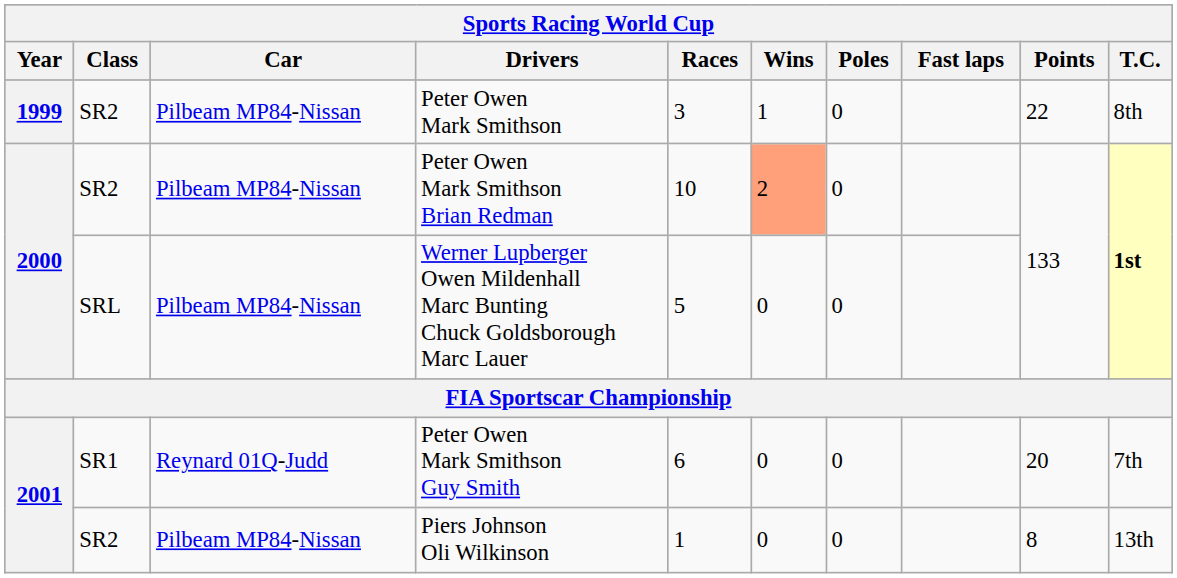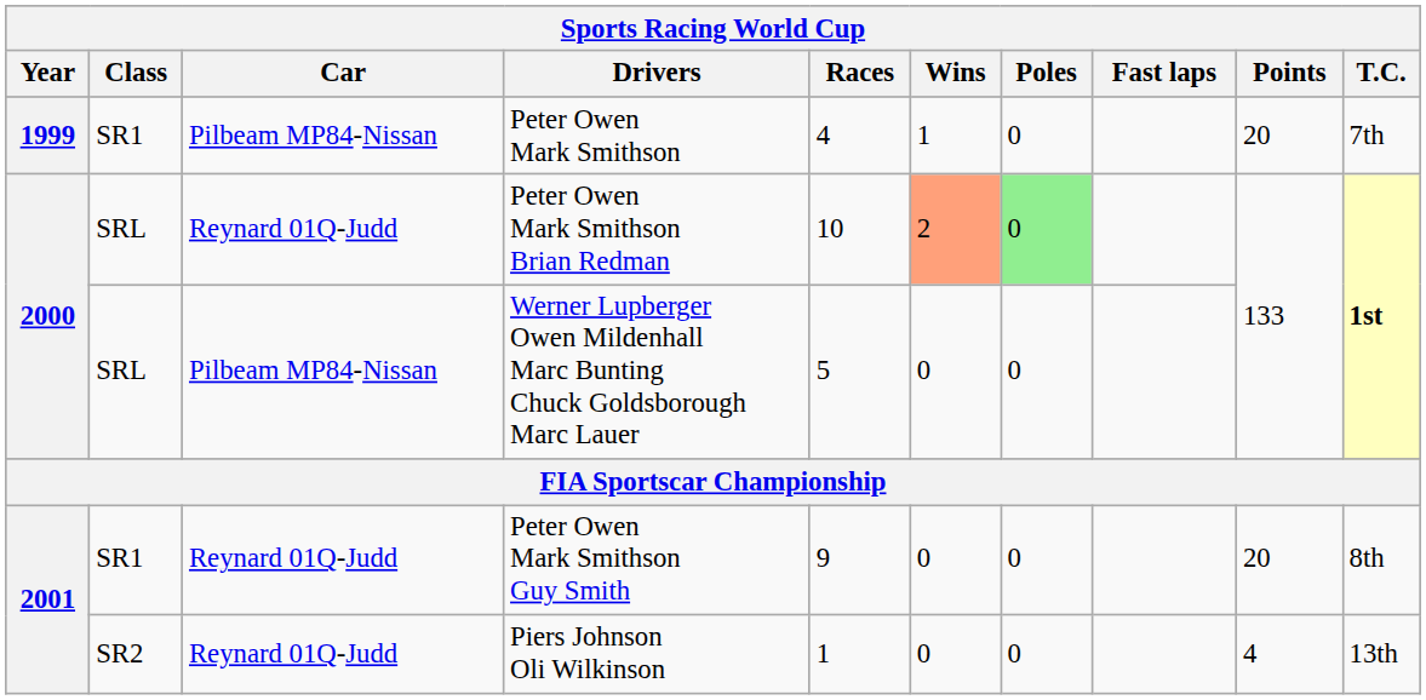Peter Owen Mark Smithson | Class: SR2 -> SR1
Peter Owen Mark Smithson | Races: 3 -> 4
Peter Owen Mark Smithson | Points: 22 -> 20
Peter Owen Mark Smithson | T.C.: 8th -> 7th
Peter Owen Mark Smithson Brian Redman | Class: SR2 -> SRL
Peter Owen Mark Smithson Brian Redman | Car: Pilbeam MP84-Nissan -> Reynard 01Q-Judd
Peter Owen Mark Smithson Brian Redman | Poles: no background -> lightgreen background
Peter Owen Mark Smithson Guy Smith | Races: 6 -> 9
Peter Owen Mark Smithson Guy Smith | T.C.: 7th -> 8th
Piers Johnson Oli Wilkinson | Car: Pilbeam MP84-Nissan -> Reynard 01Q-Judd
Piers Johnson Oli Wilkinson | Points: 8 -> 4
